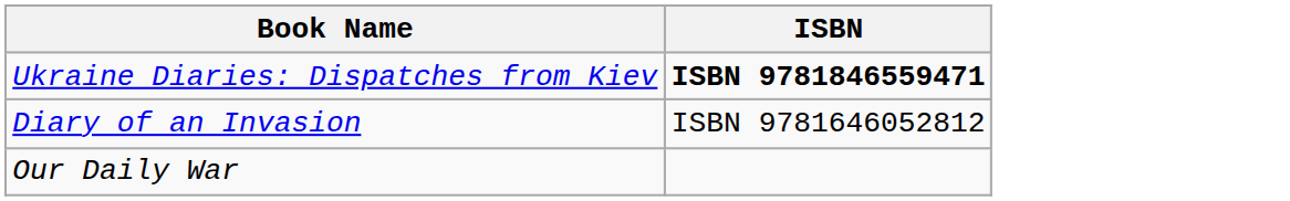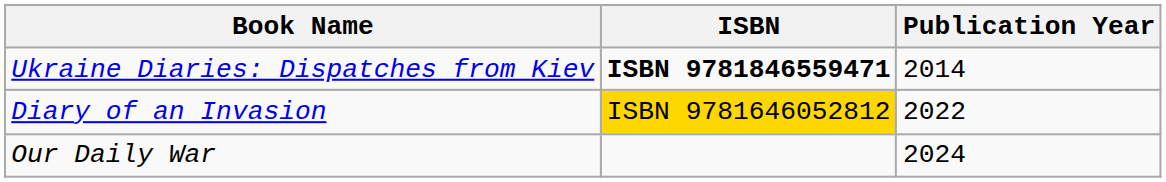+ column: Publication Year | 2014 | 2022 | 2024
Diary of an Invasion | ISBN: no background -> gold background
